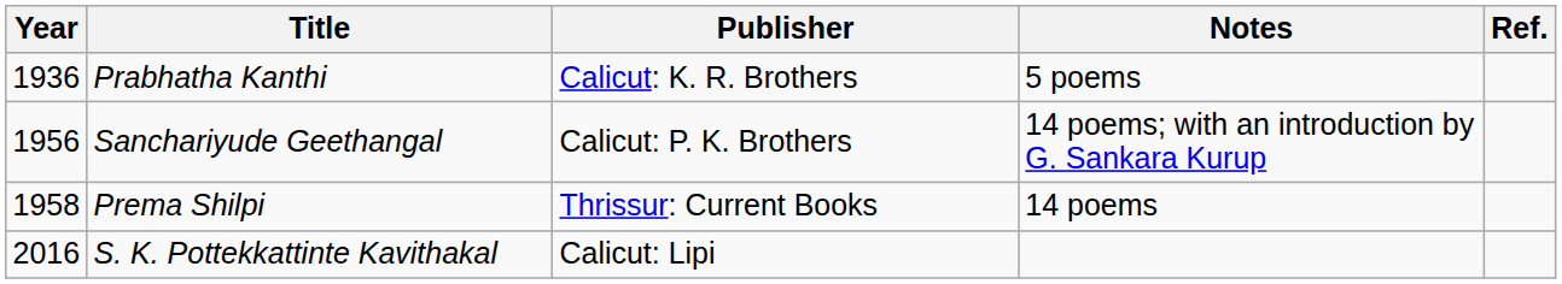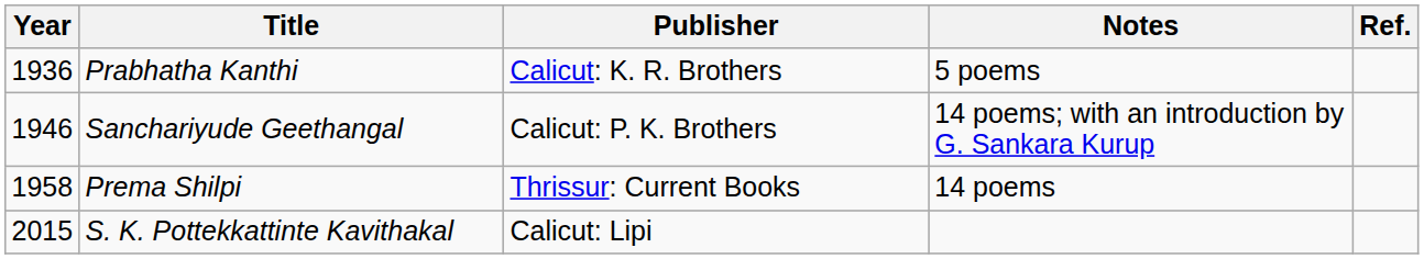Sanchariyude Geethangal | Year: 1956 -> 1946
S. K. Pottekkattinte Kavithakal | Year: 2016 -> 2015
